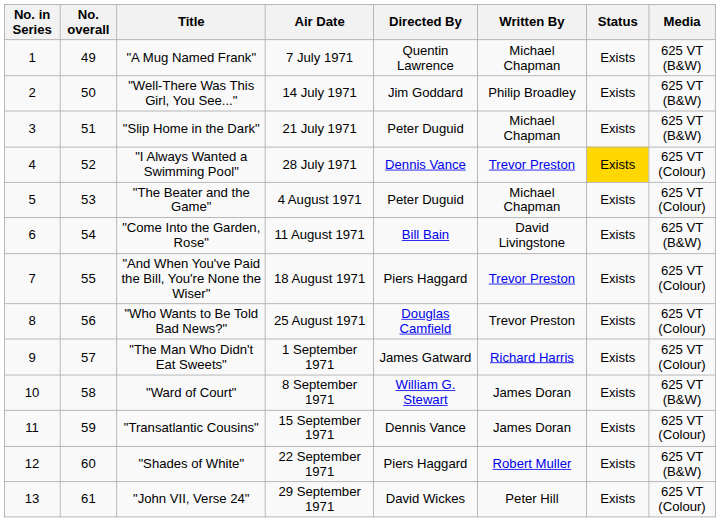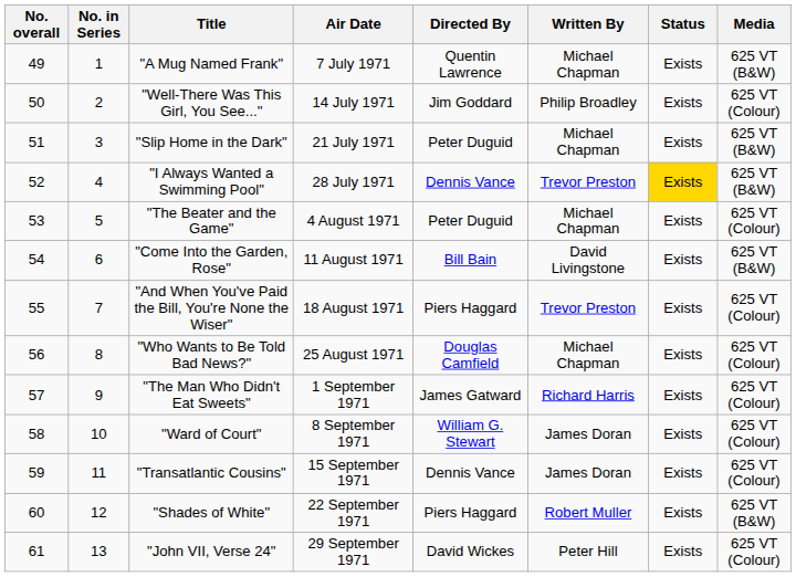columns swapped: No. overall <-> No. in Series
"Well-There Was This Girl, You See..." | Media: 625 VT (B&W) -> 625 VT (Colour)
"I Always Wanted a Swimming Pool" | Media: 625 VT (Colour) -> 625 VT (B&W)
"Who Wants to Be Told Bad News?" | Written By: Trevor Preston -> Michael Chapman
"Ward of Court" | Media: 625 VT (B&W) -> 625 VT (Colour)
